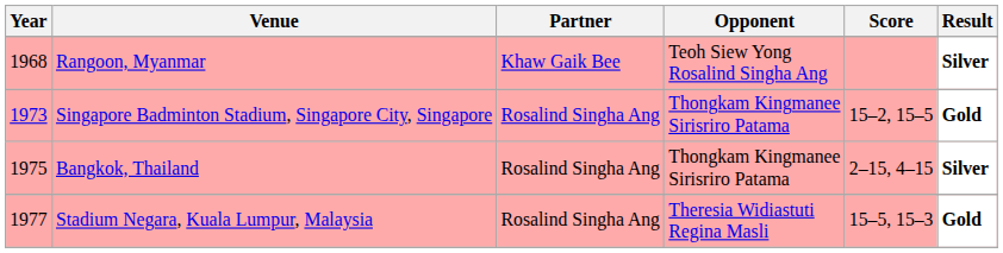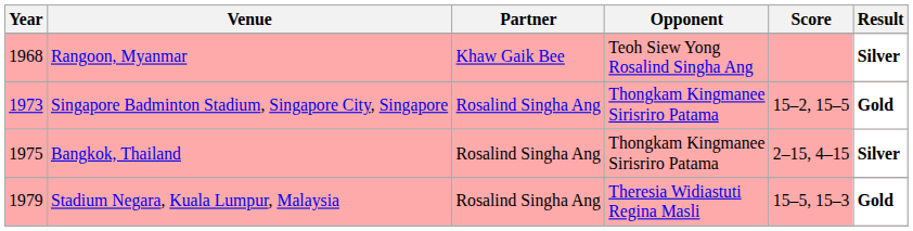Stadium Negara, Kuala Lumpur, Malaysia | Year: 1977 -> 1979
